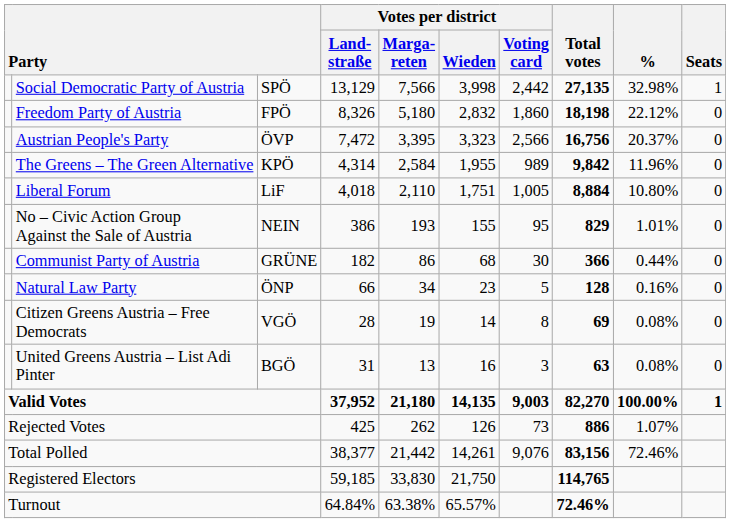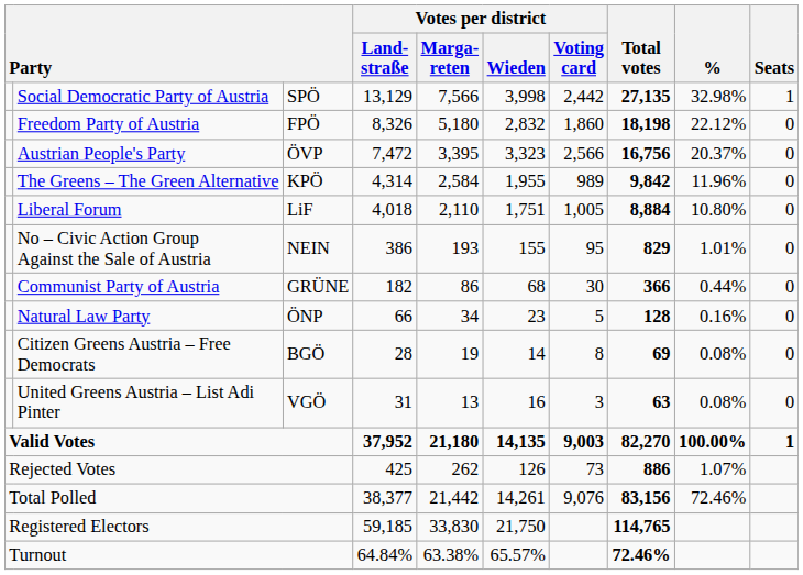Citizen Greens Austria – Free Democrats | column 3: VGÖ -> BGÖ
United Greens Austria – List Adi Pinter | column 3: BGÖ -> VGÖ
